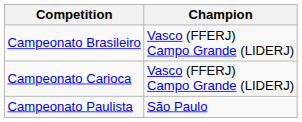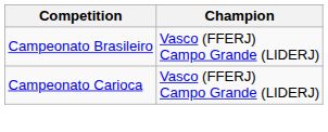- row: Campeonato Paulista | São Paulo
